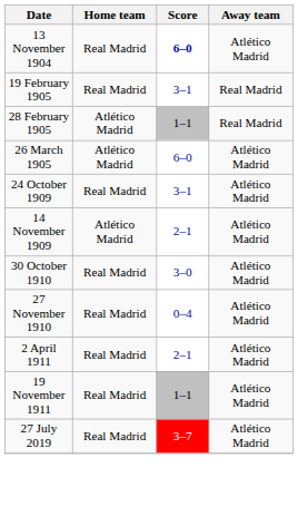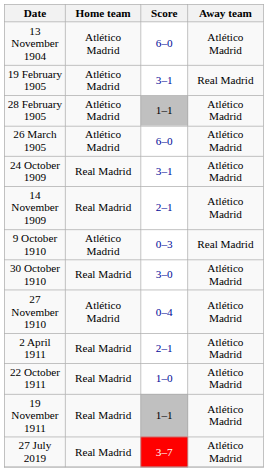13 November 1904 | Home team: Real Madrid -> Atlético Madrid
13 November 1904 | Score: bold -> normal
19 February 1905 | Home team: Real Madrid -> Atlético Madrid
28 February 1905 | Away team: Real Madrid -> Atlético Madrid
14 November 1909 | Home team: Atlético Madrid -> Real Madrid
+ row: 9 October 1910 | Atlético Madrid | 0–3 | Real Madrid
27 November 1910 | Home team: Real Madrid -> Atlético Madrid
+ row: 22 October 1911 | Real Madrid | 1–0 | Atlético Madrid
